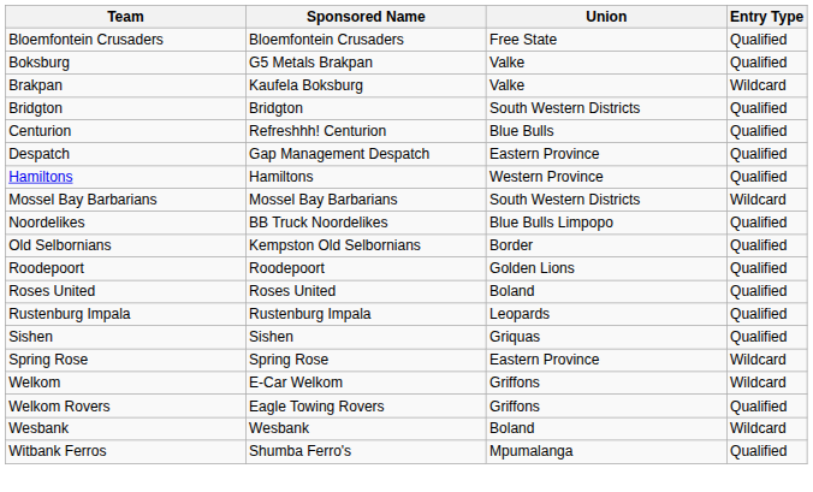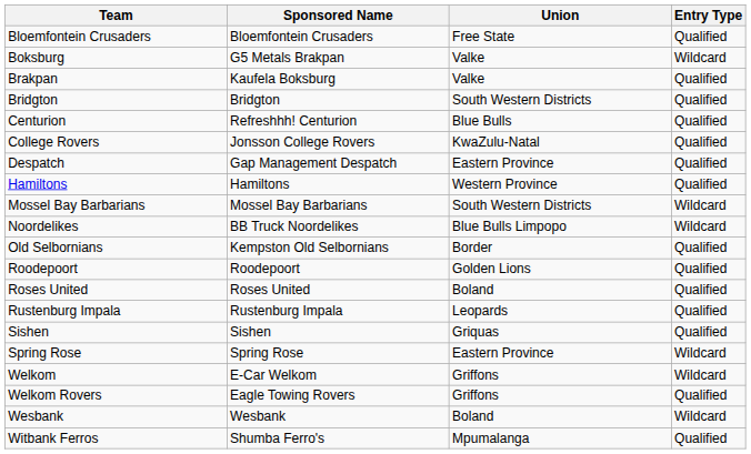Boksburg | Entry Type: Qualified -> Wildcard
Brakpan | Entry Type: Wildcard -> Qualified
+ row: College Rovers | Jonsson College Rovers | KwaZulu-Natal | Qualified
Noordelikes | Entry Type: Qualified -> Wildcard
